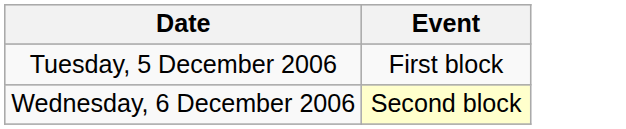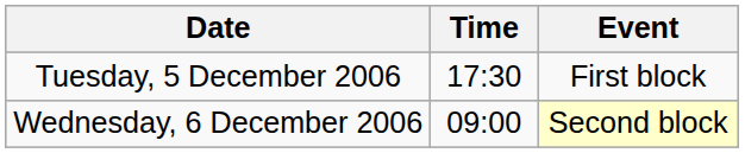+ column: Time | 17:30 | 09:00
